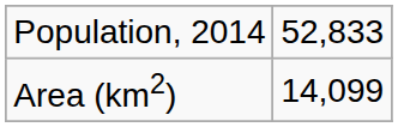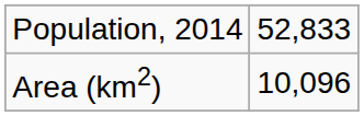Area (km2) | column 2: 14,099 -> 10,096
